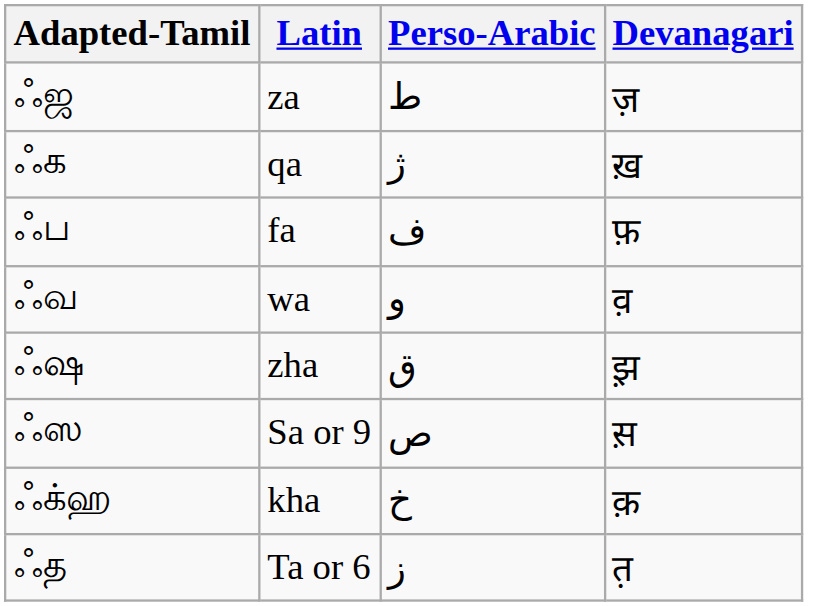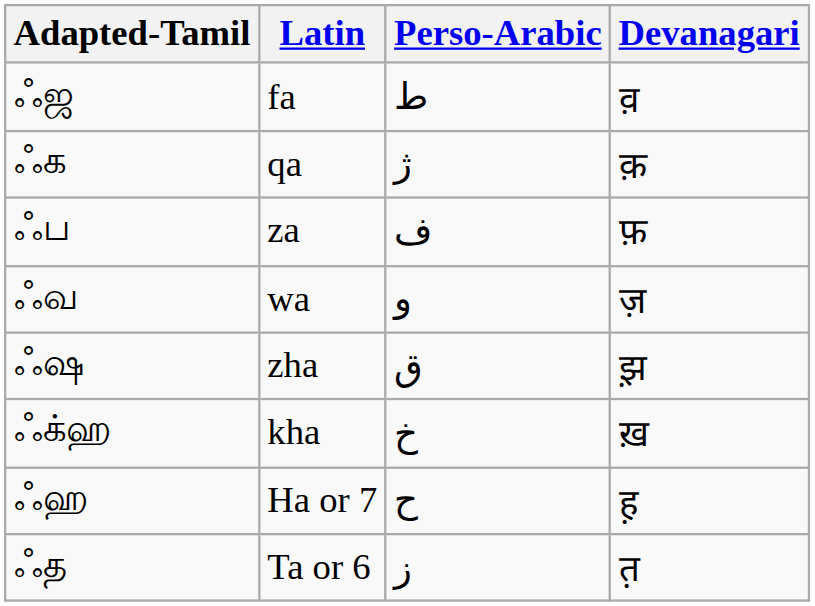ஃஜ | Latin: za -> fa
ஃஜ | Devanagari: ज़ -> व़
ஃக | Devanagari: ख़ -> क़
ஃப | Latin: fa -> za
ஃவ | Devanagari: व़ -> ज़
- row: ஃஸ | Sa or 9 | ص | स़
ஃக்ஹ | Devanagari: क़ -> ख़
+ row: ஃஹ | Ha or 7 | ح | ह़
